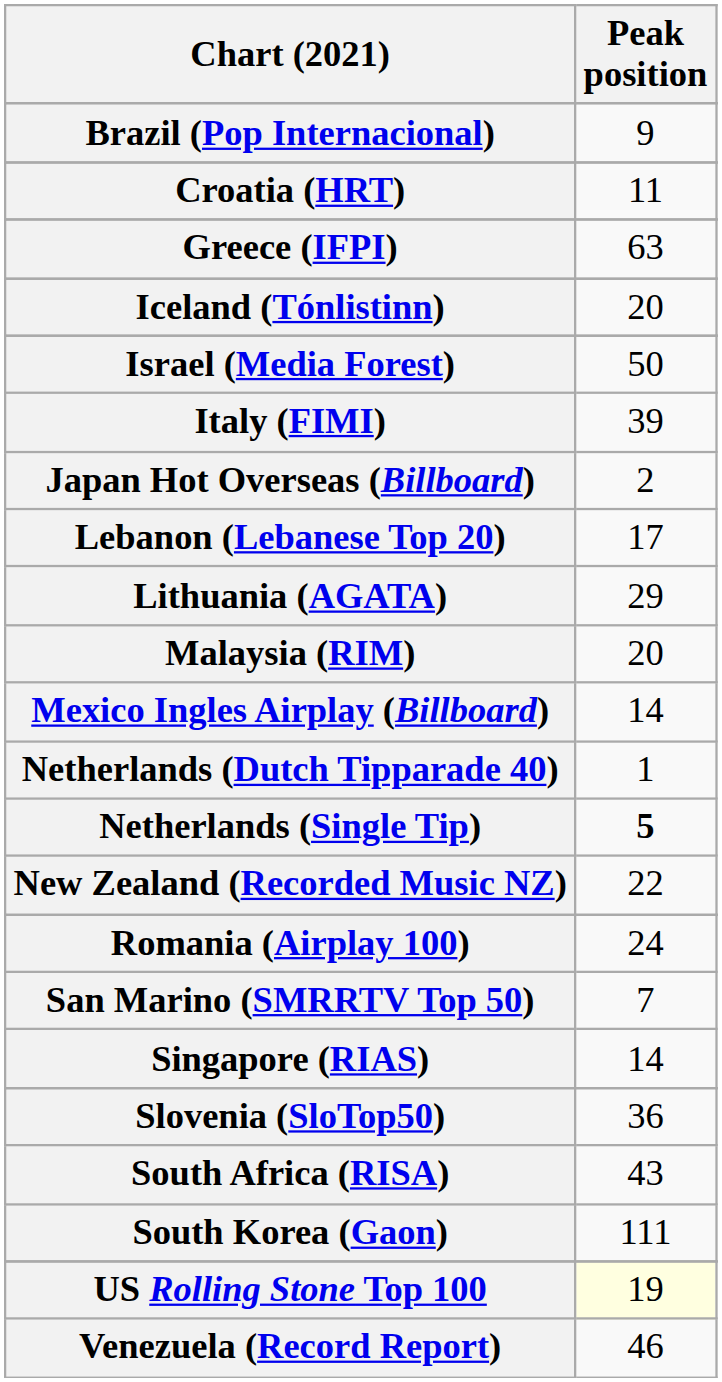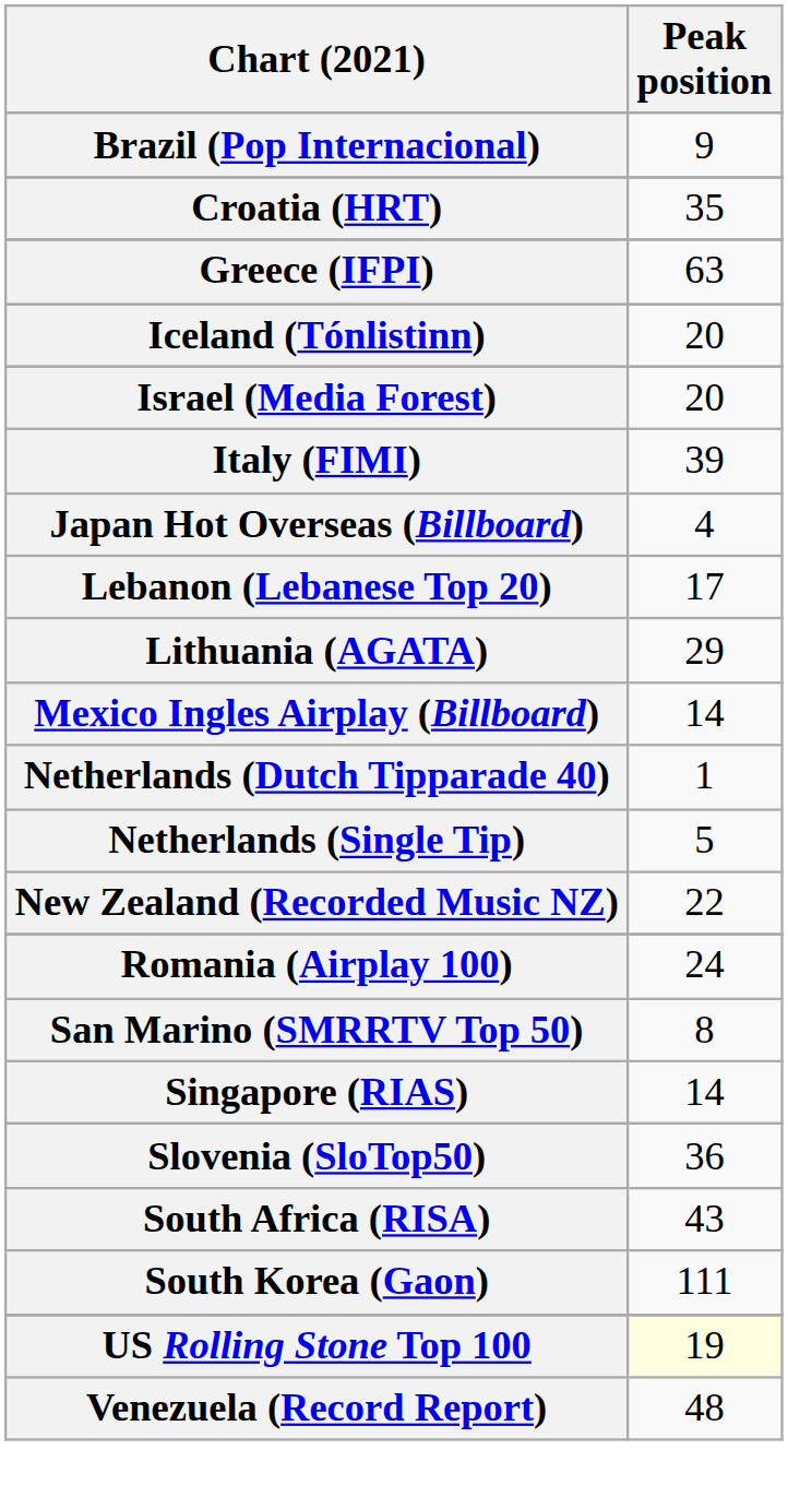Croatia (HRT) | Peak position: 11 -> 35
Israel (Media Forest) | Peak position: 50 -> 20
Japan Hot Overseas (Billboard) | Peak position: 2 -> 4
- row: Malaysia (RIM) | 20
Netherlands (Single Tip) | Peak position: bold -> normal
San Marino (SMRRTV Top 50) | Peak position: 7 -> 8
Venezuela (Record Report) | Peak position: 46 -> 48
